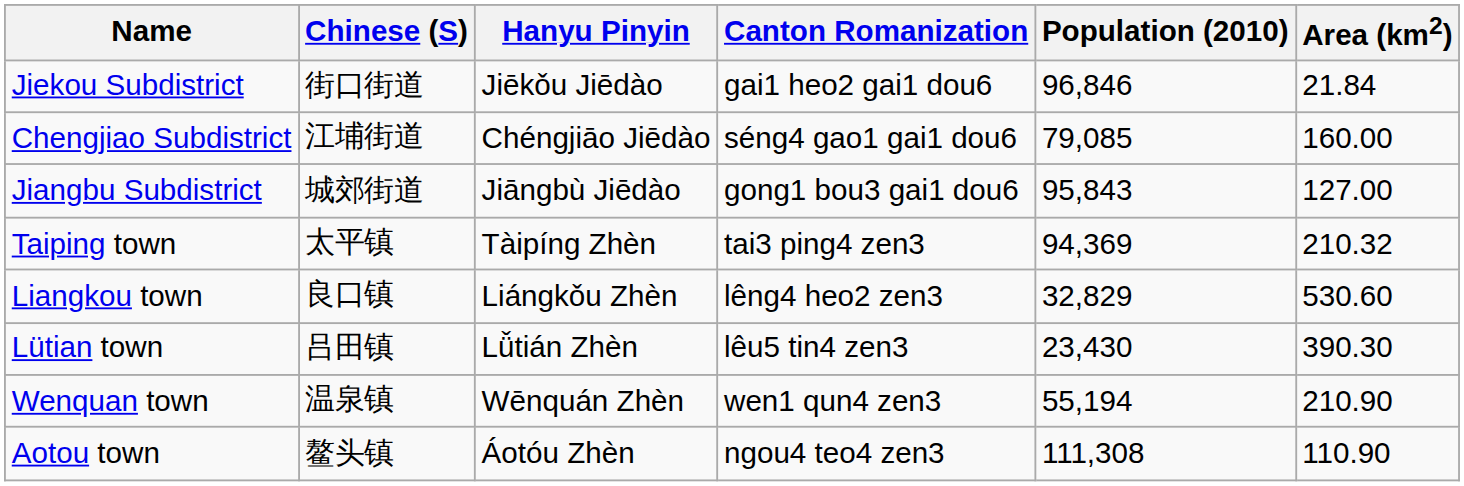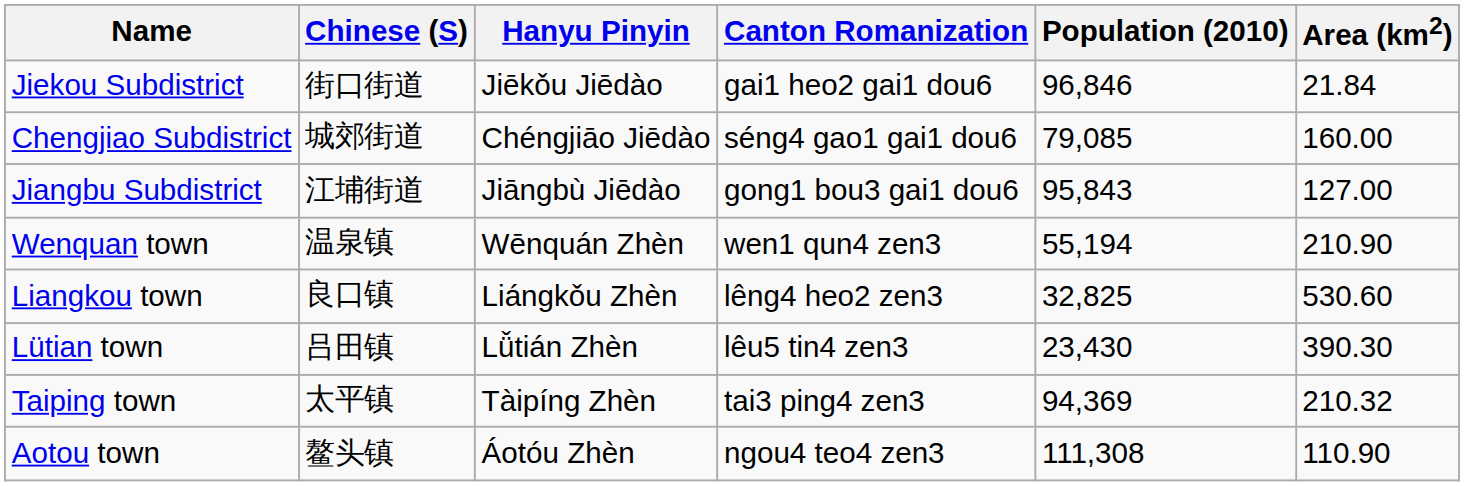Chengjiao Subdistrict | Chinese (S): 江埔街道 -> 城郊街道
Jiangbu Subdistrict | Chinese (S): 城郊街道 -> 江埔街道
rows swapped: Wenquan town <-> Taiping town
Liangkou town | Population (2010): 32,829 -> 32,825
